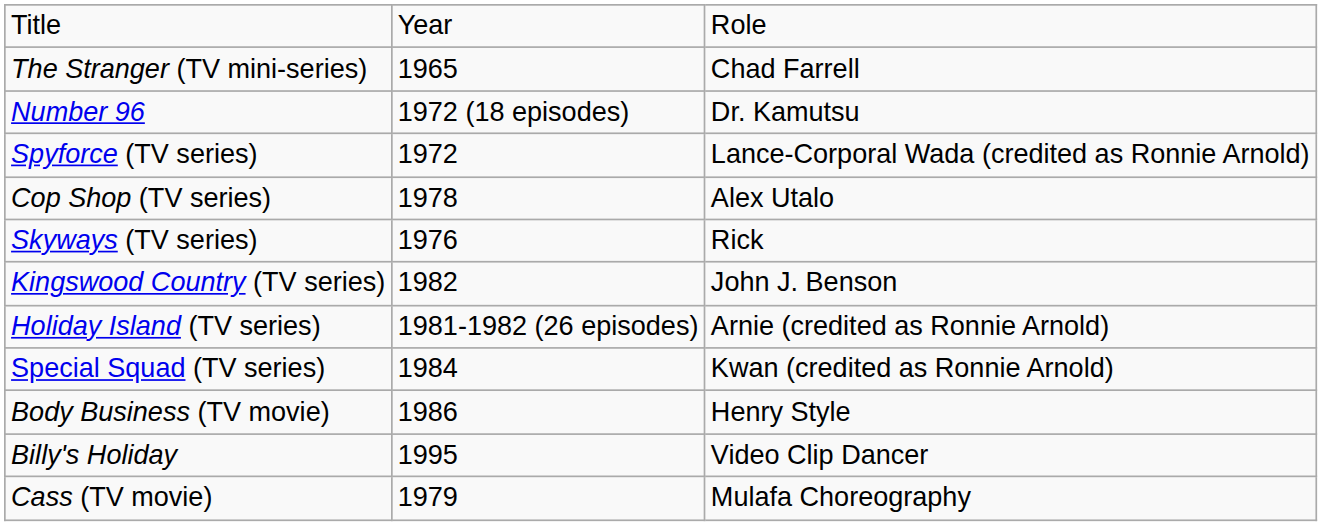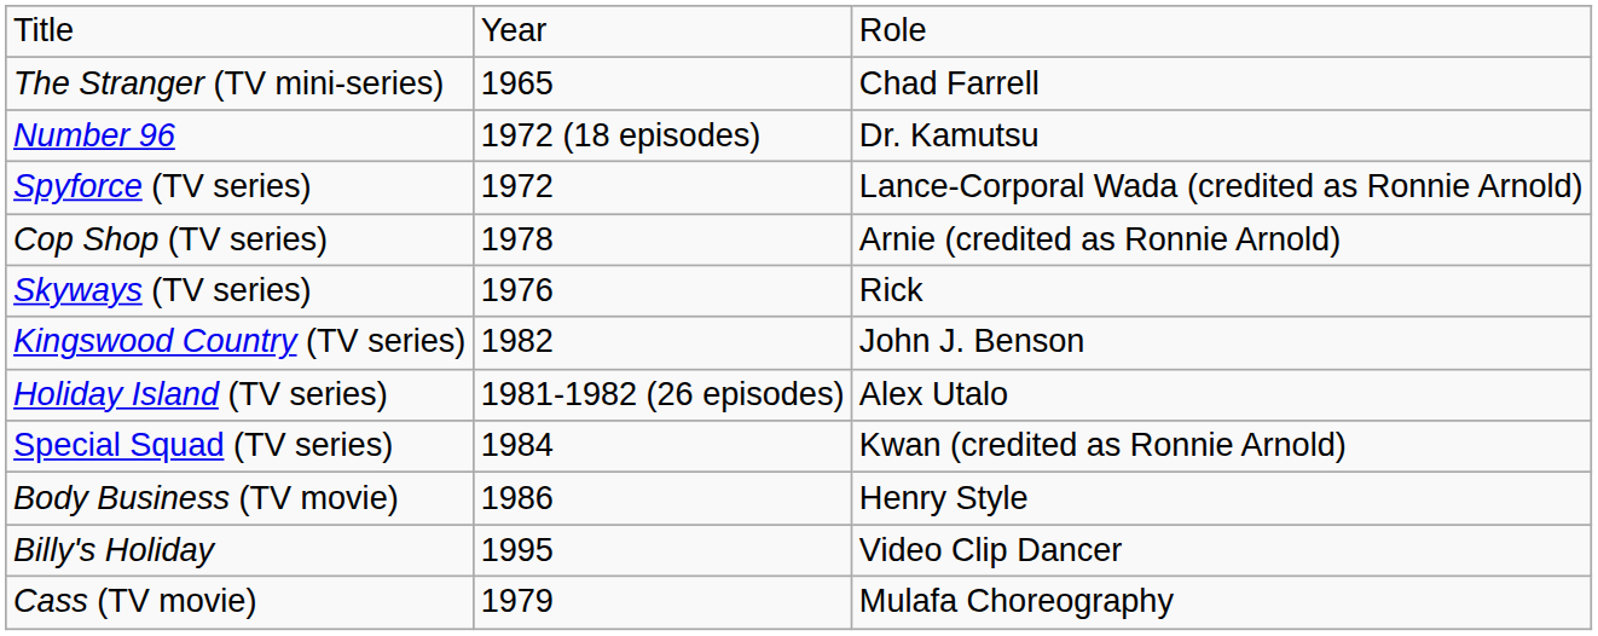Cop Shop (TV series) | column 3: Alex Utalo -> Arnie (credited as Ronnie Arnold)
Holiday Island (TV series) | column 3: Arnie (credited as Ronnie Arnold) -> Alex Utalo
